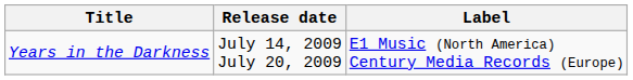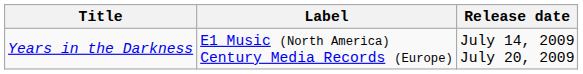columns swapped: Release date <-> Label
